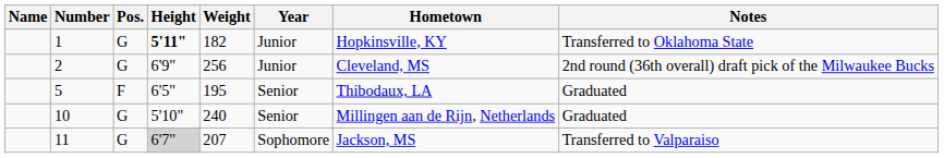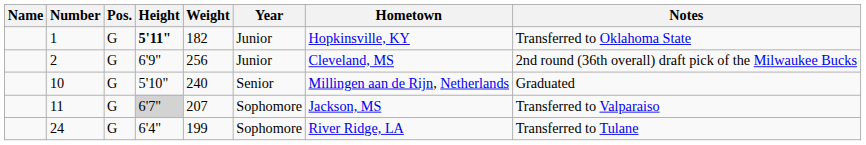- row: 5 | F | 6'5" | 195 | Senior | Thibodaux, LA | Graduated
+ row: 24 | G | 6'4" | 199 | Sophomore | River Ridge, LA | Transferred to Tulane
